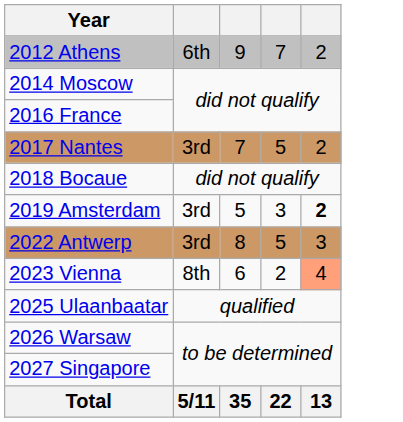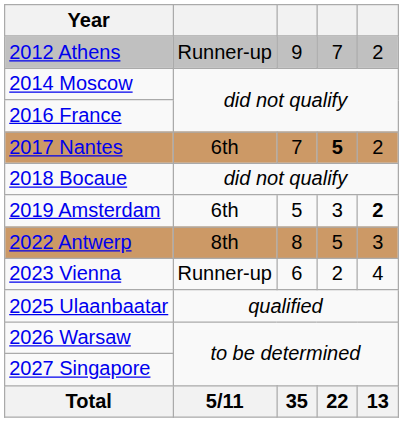2012 Athens | column 2: 6th -> Runner-up
2017 Nantes | column 2: 3rd -> 6th
2017 Nantes | column 4: normal -> bold
2019 Amsterdam | column 2: 3rd -> 6th
2022 Antwerp | column 2: 3rd -> 8th
2023 Vienna | column 2: 8th -> Runner-up
2023 Vienna | column 5: lightsalmon background -> no background
